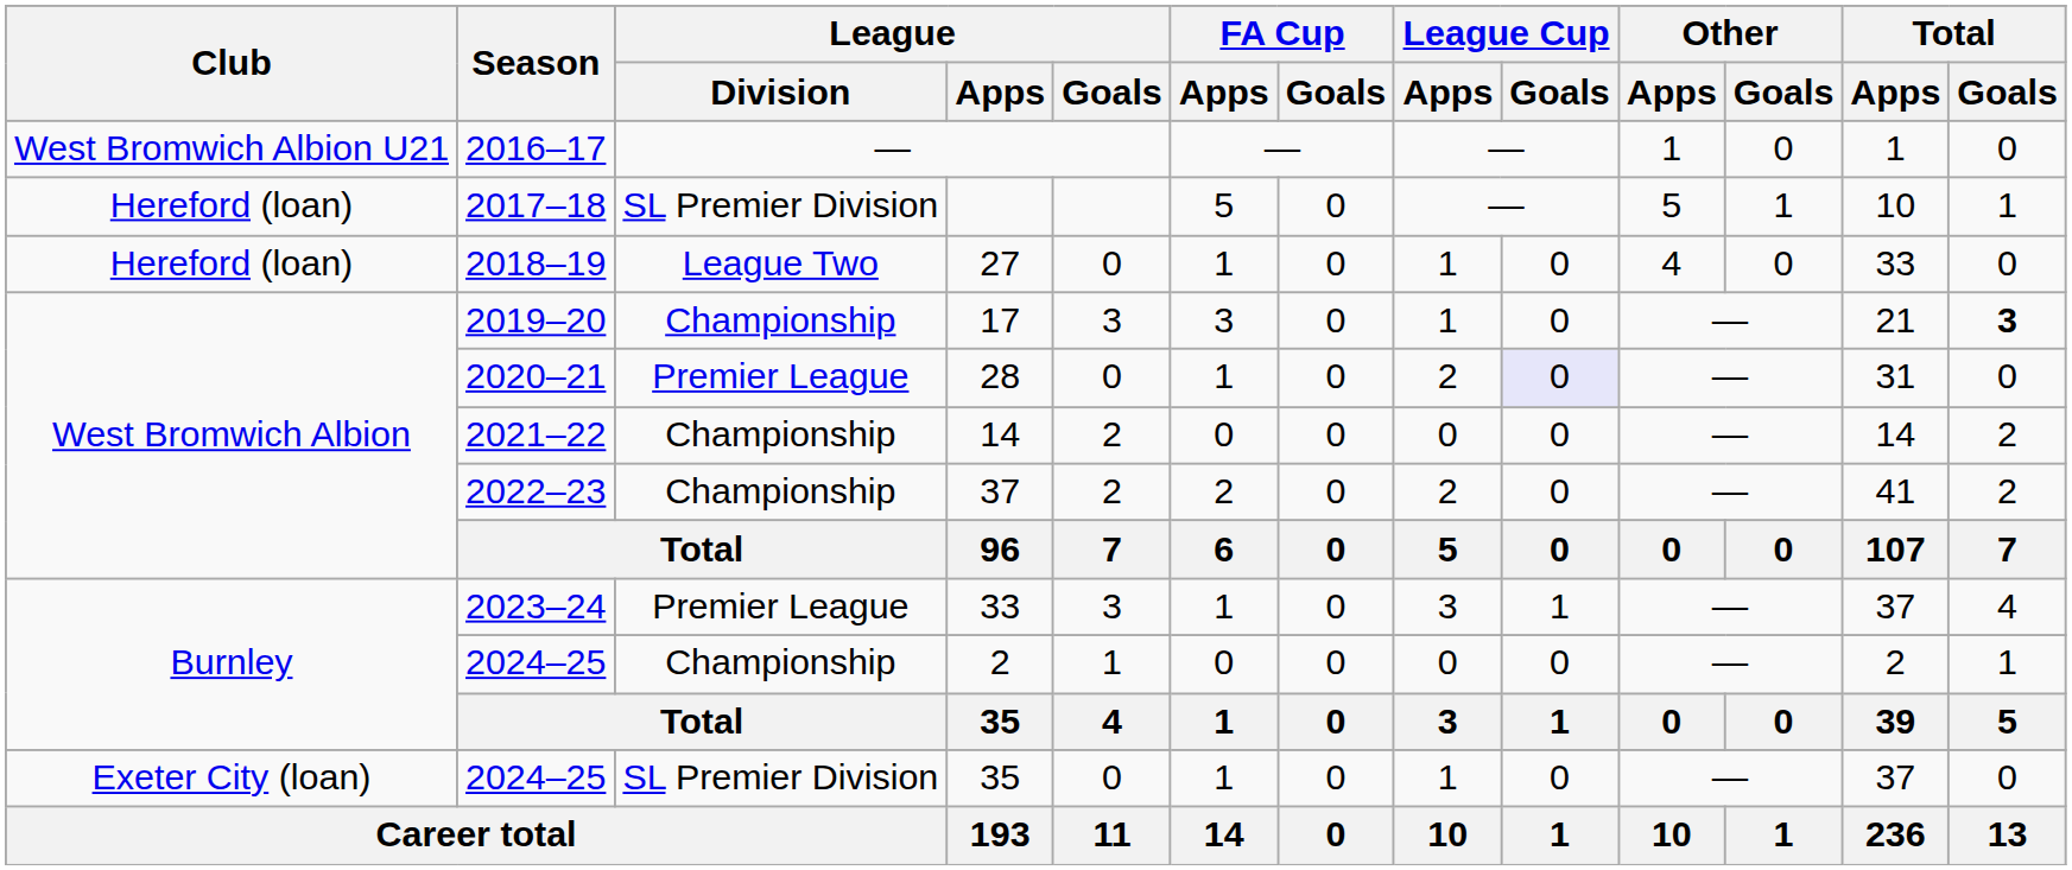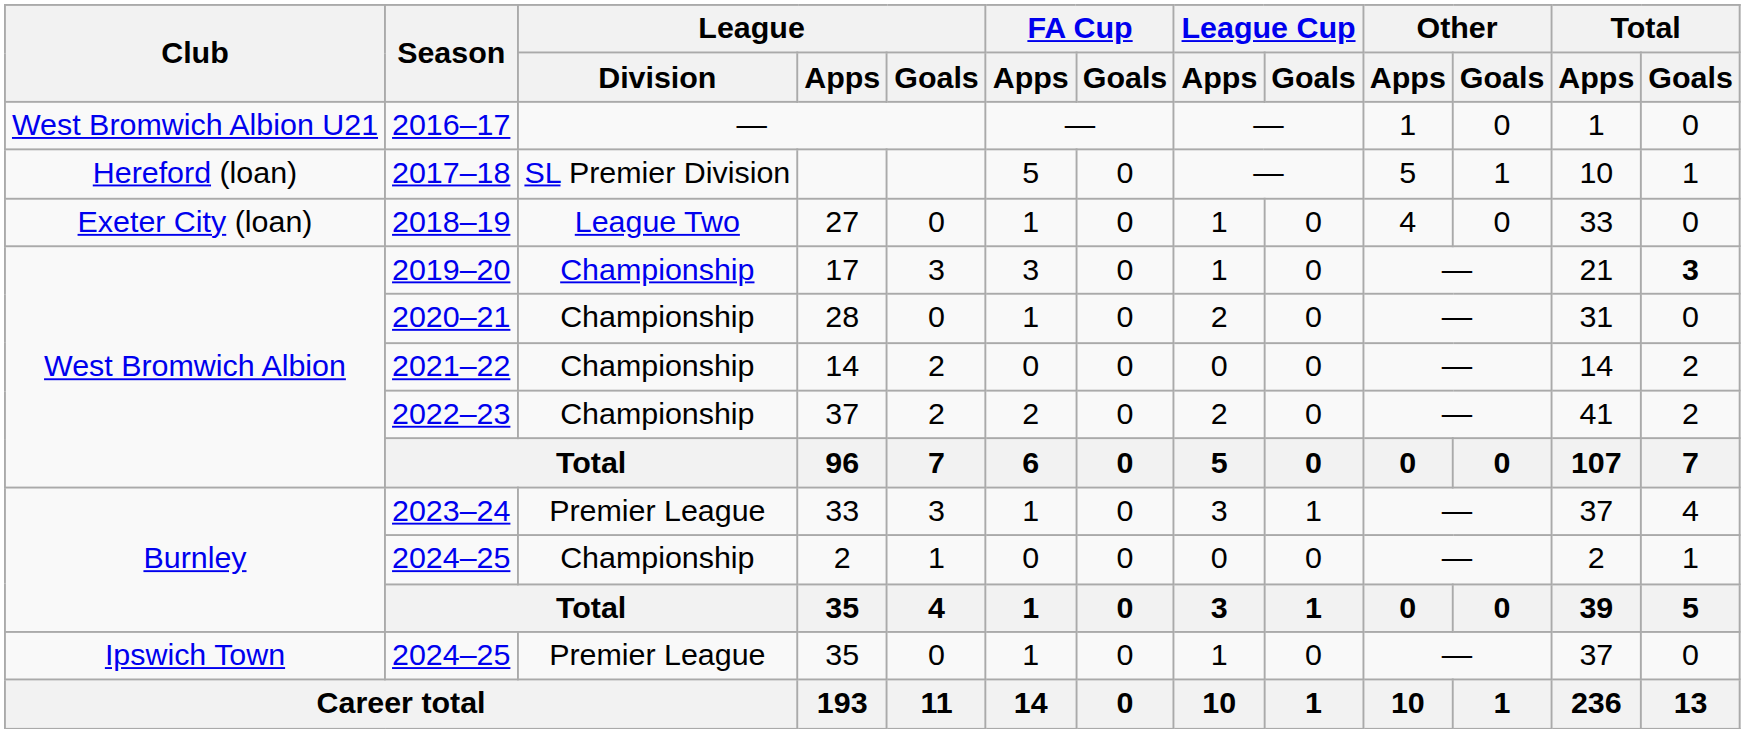27 | Club: Hereford (loan) -> Exeter City (loan)
28 | League / Division: Premier League -> Championship
28 | League Cup / Goals: lavender background -> no background
2024–25 / 35 | Club: Exeter City (loan) -> Ipswich Town
2024–25 / 35 | League / Division: SL Premier Division -> Premier League
